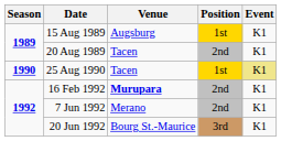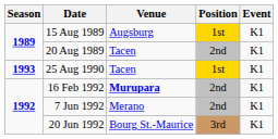25 Aug 1990 | Season: 1990 -> 1993
25 Aug 1990 | Event: khaki background -> no background
